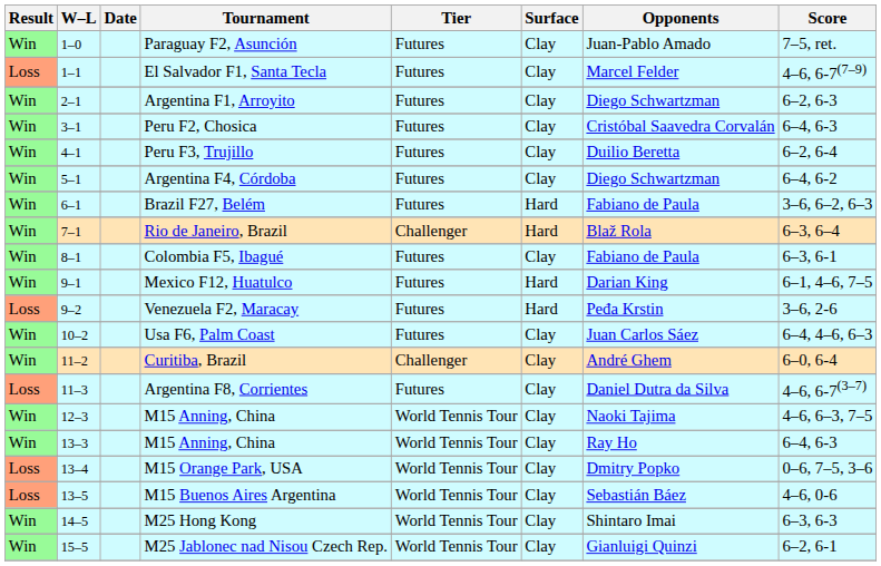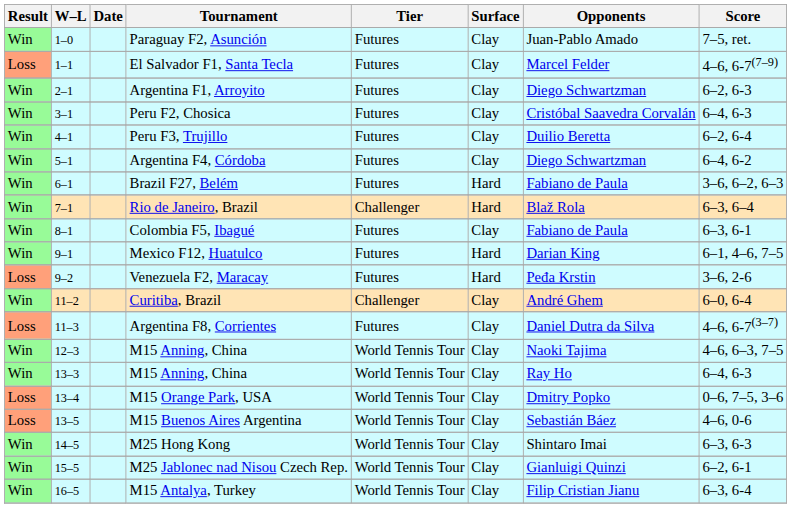- row: Win | 10–2 | Usa F6, Palm Coast | Futures | Clay | Juan Carlos Sáez | 6–4, 4–6, 6–3
+ row: Win | 16–5 | M15 Antalya, Turkey | World Tennis Tour | Clay | Filip Cristian Jianu | 6–3, 6-4
